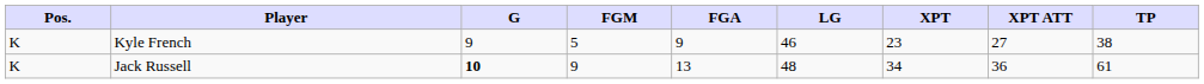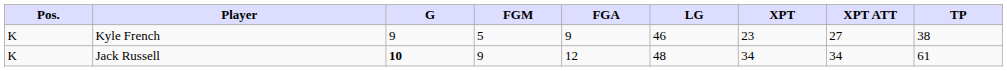Jack Russell | FGA: 13 -> 12
Jack Russell | XPT ATT: 36 -> 34
